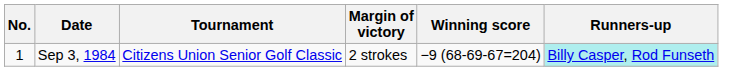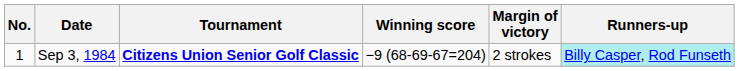columns swapped: Winning score <-> Margin of victory
Sep 3, 1984 | Tournament: normal -> bold
